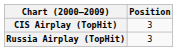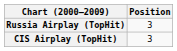rows swapped: CIS Airplay (TopHit) <-> Russia Airplay (TopHit)
